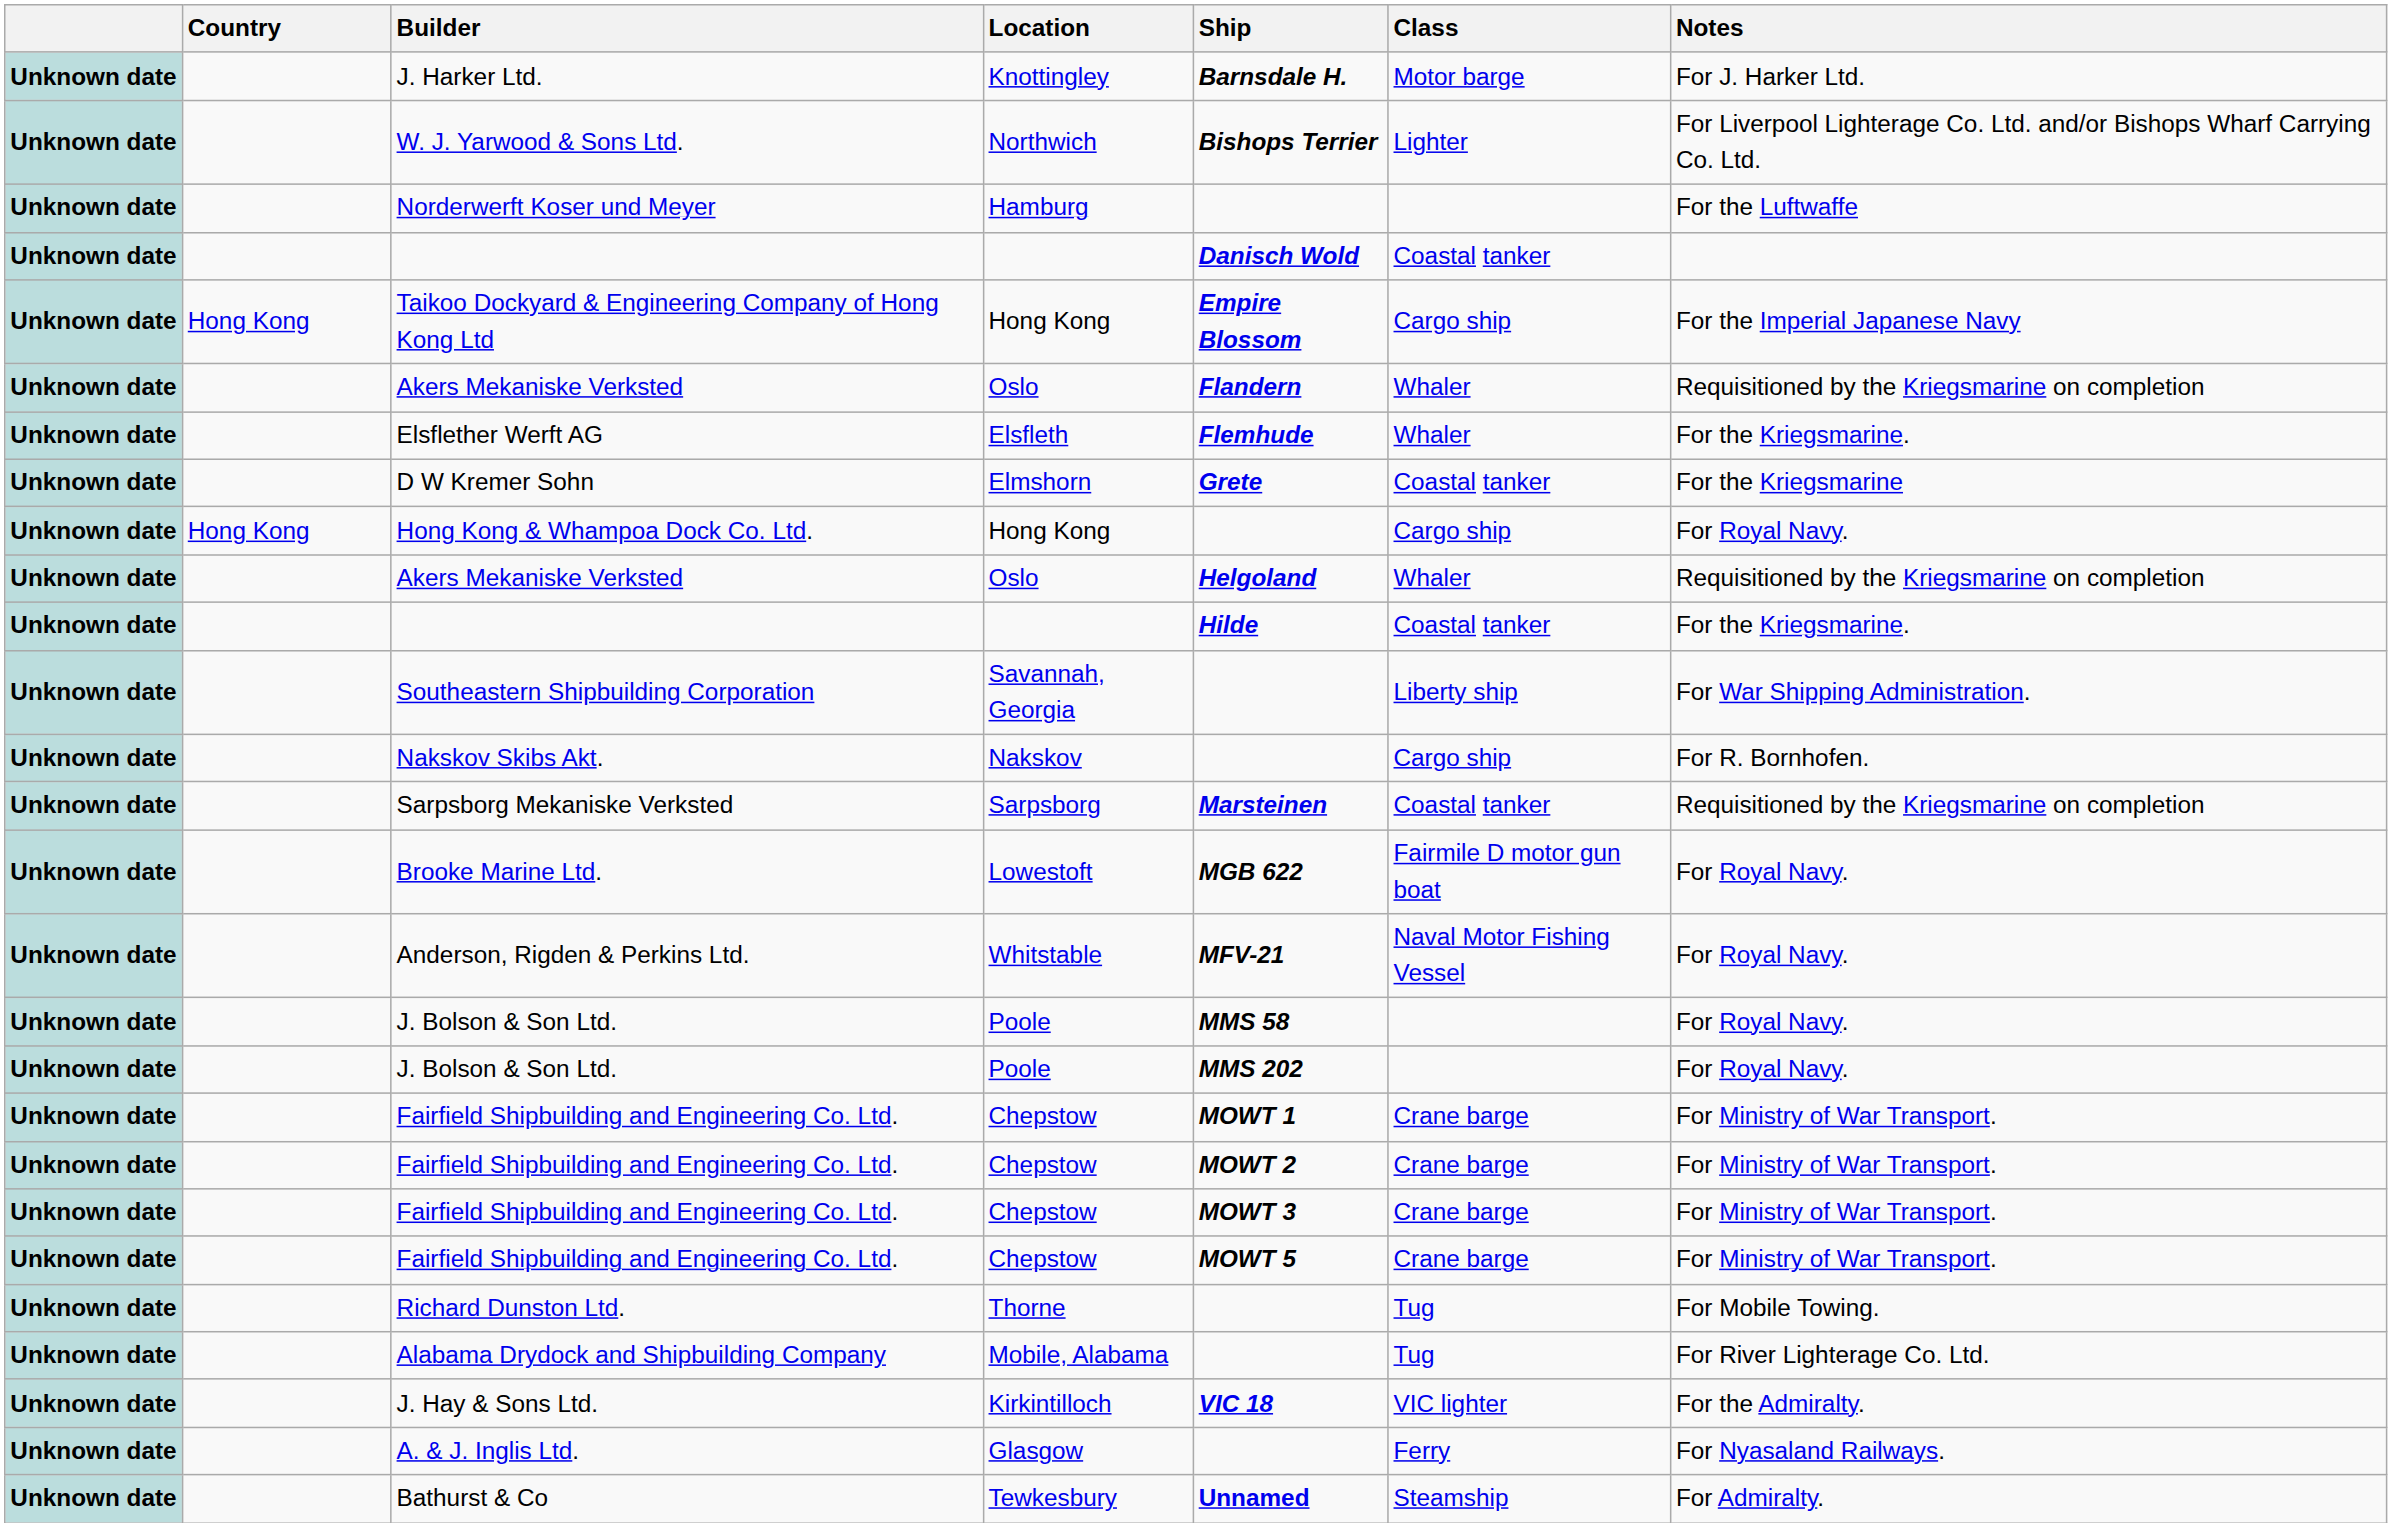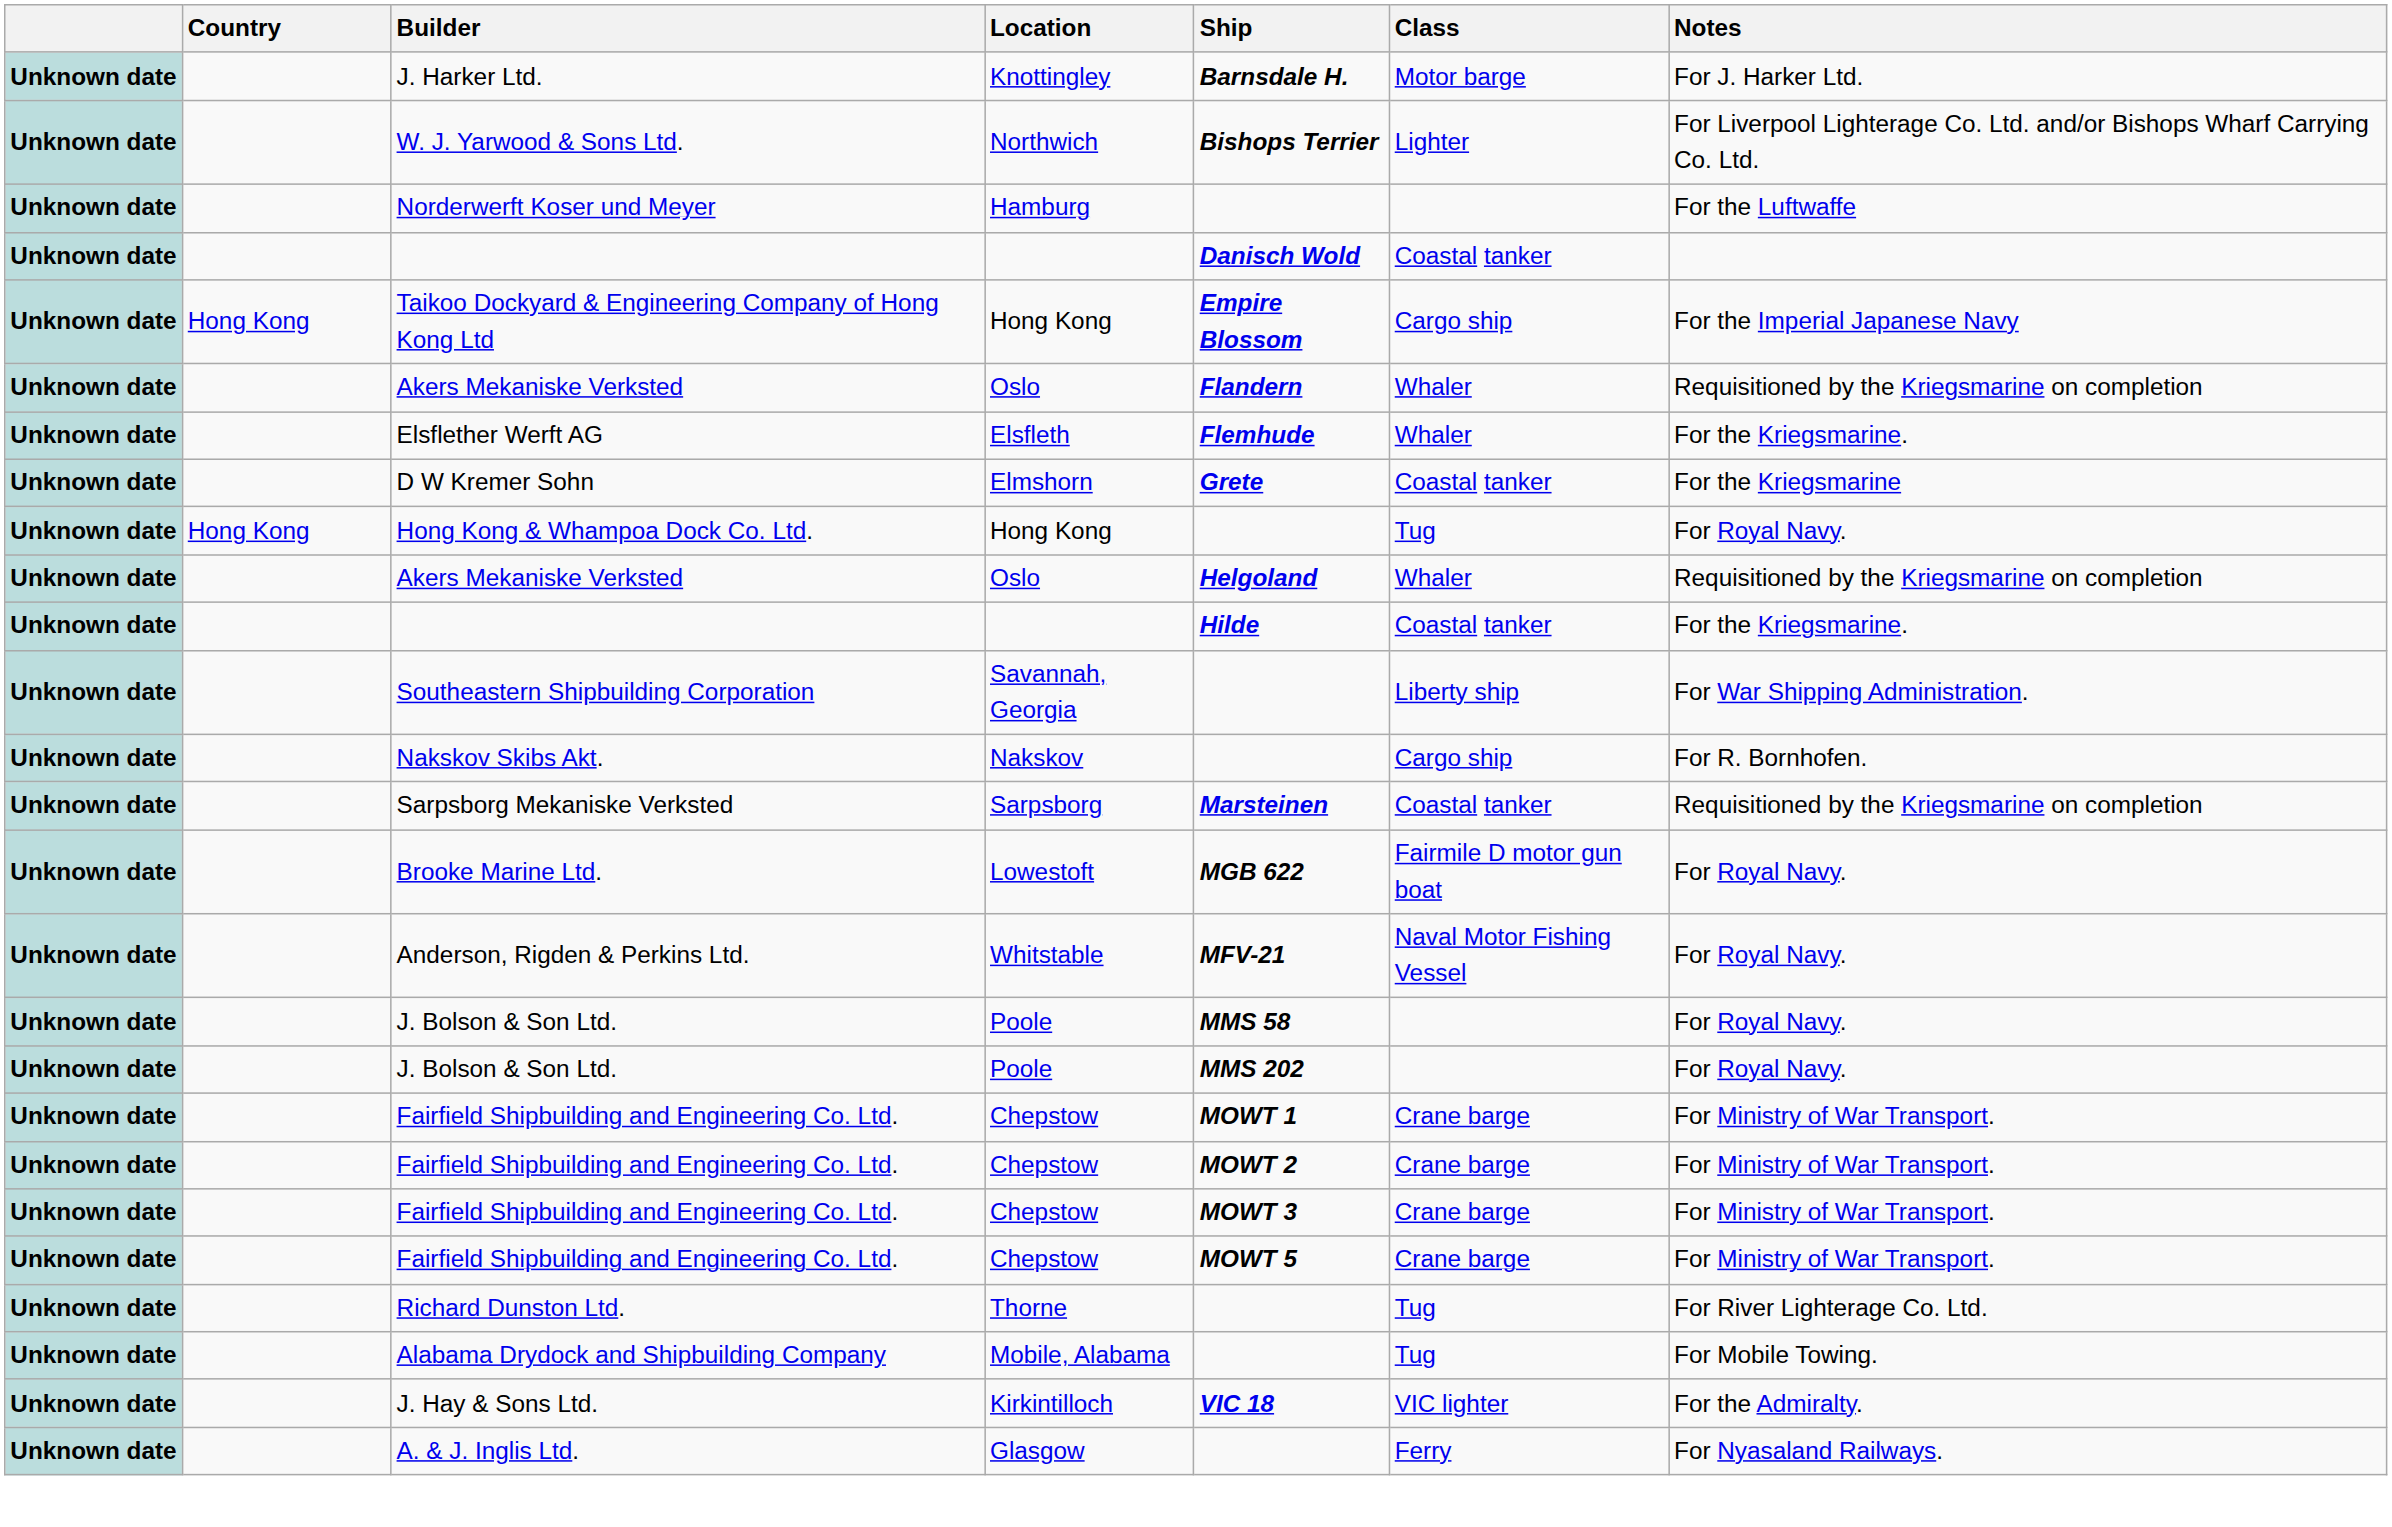Hong Kong & Whampoa Dock Co. Ltd. | Class: Cargo ship -> Tug
Richard Dunston Ltd. | Notes: For Mobile Towing. -> For River Lighterage Co. Ltd.
Alabama Drydock and Shipbuilding Company | Notes: For River Lighterage Co. Ltd. -> For Mobile Towing.
- row: Unknown date | Bathurst & Co | Tewkesbury | Unnamed | Steamship | For Admiralty.
